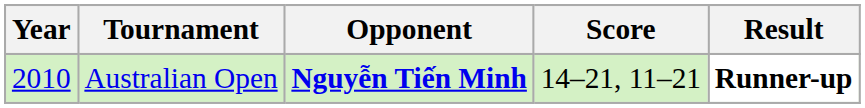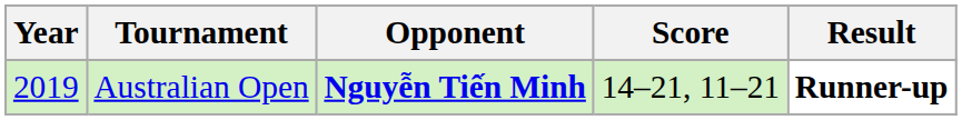Australian Open | Year: 2010 -> 2019
